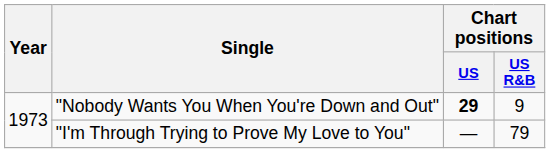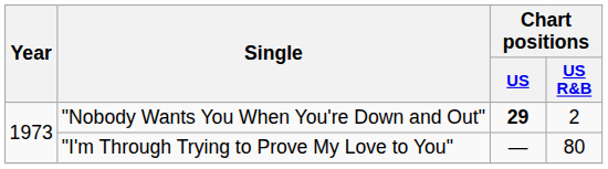"Nobody Wants You When You're Down and Out" | Chart positions / US R&B: 9 -> 2
"I'm Through Trying to Prove My Love to You" | Chart positions / US R&B: 79 -> 80
